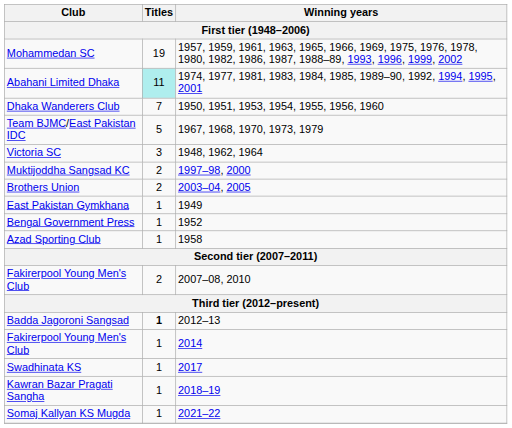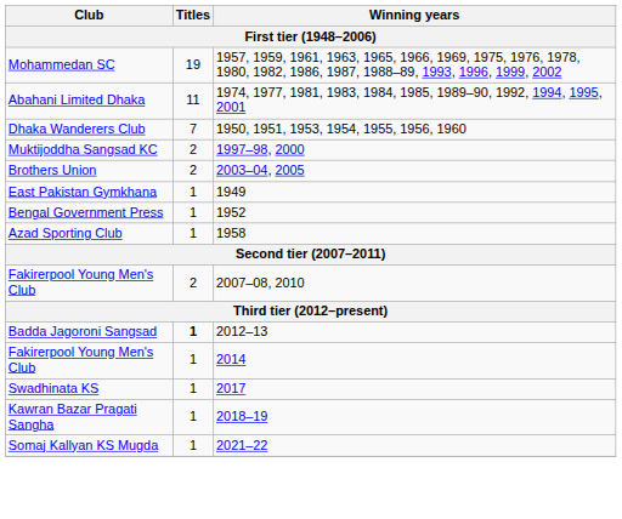Abahani Limited Dhaka | Titles: paleturquoise background -> no background
- row: Team BJMC/East Pakistan IDC | 5 | 1967, 1968, 1970, 1973, 1979
- row: Victoria SC | 3 | 1948, 1962, 1964
